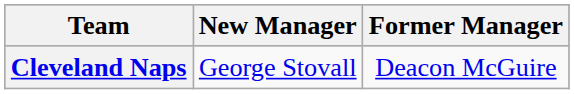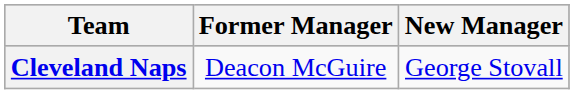columns swapped: Former Manager <-> New Manager
